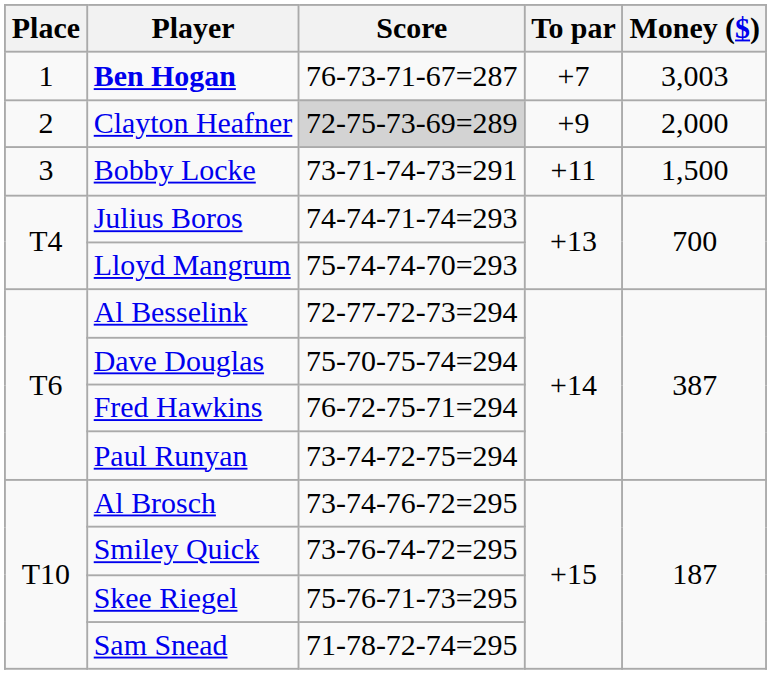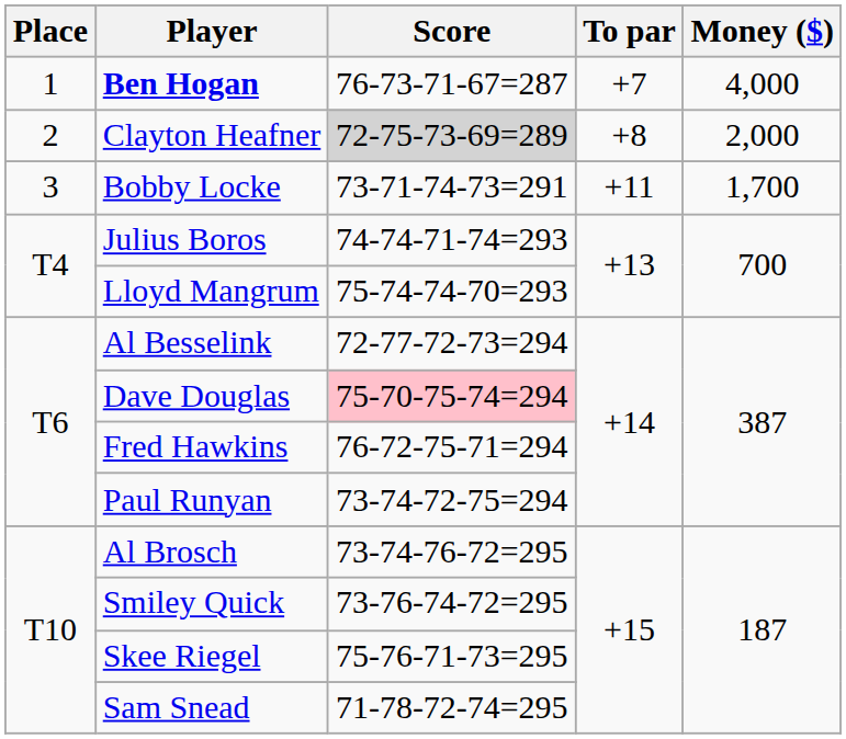Ben Hogan | Money ($): 3,003 -> 4,000
Clayton Heafner | To par: +9 -> +8
Bobby Locke | Money ($): 1,500 -> 1,700
Dave Douglas | Score: no background -> pink background
